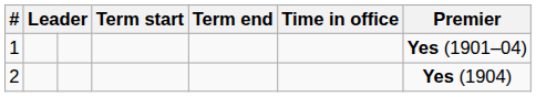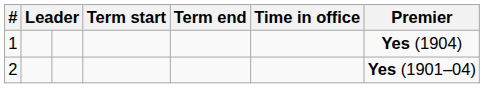1 | Premier: Yes (1901–04) -> Yes (1904)
2 | Premier: Yes (1904) -> Yes (1901–04)
